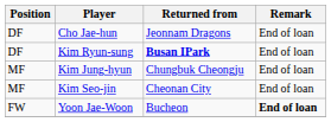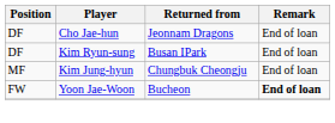Kim Ryun-sung | Returned from: bold -> normal
- row: MF | Kim Seo-jin | Cheonan City | End of loan
